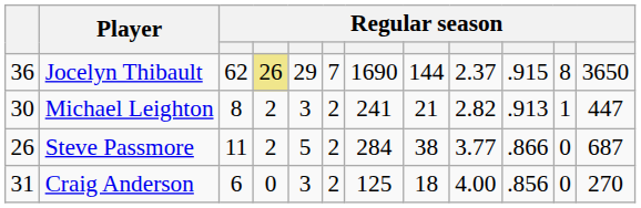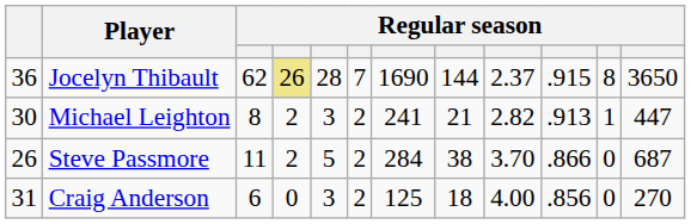Jocelyn Thibault | column 5: 29 -> 28
Steve Passmore | column 9: 3.77 -> 3.70
